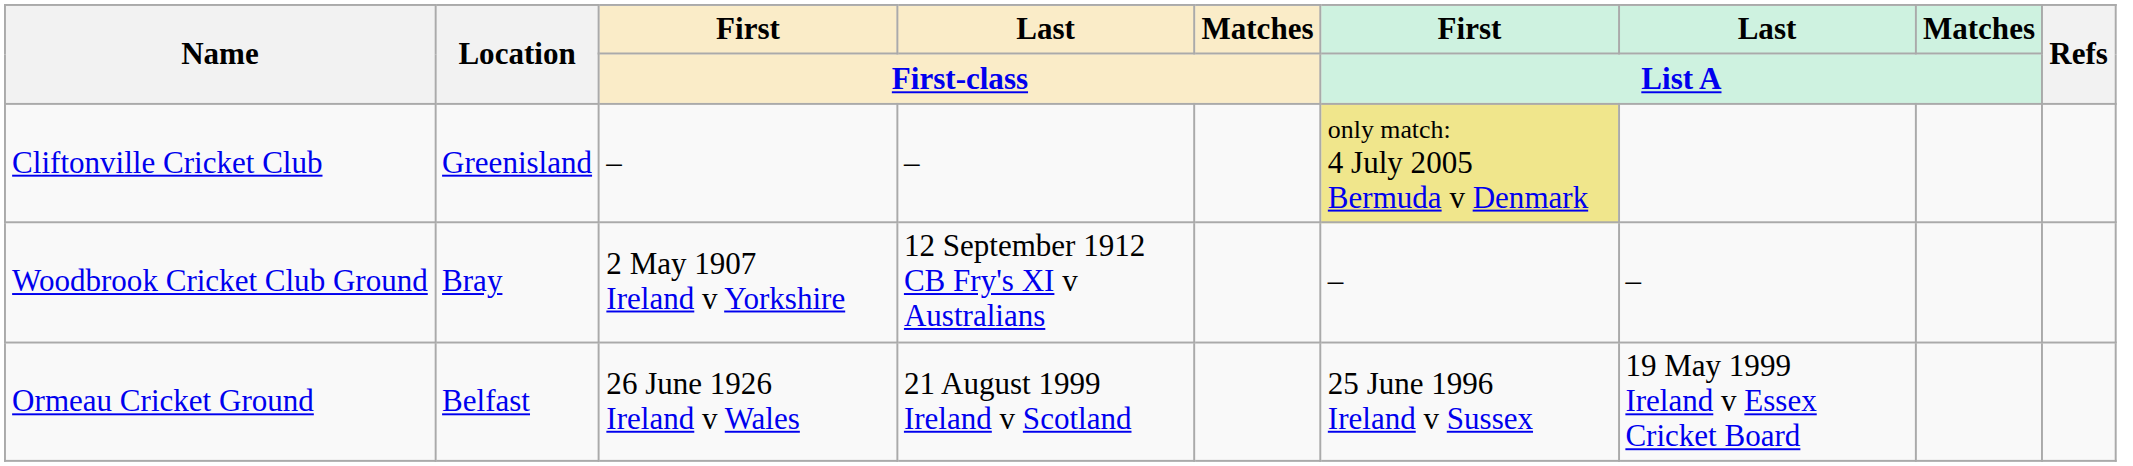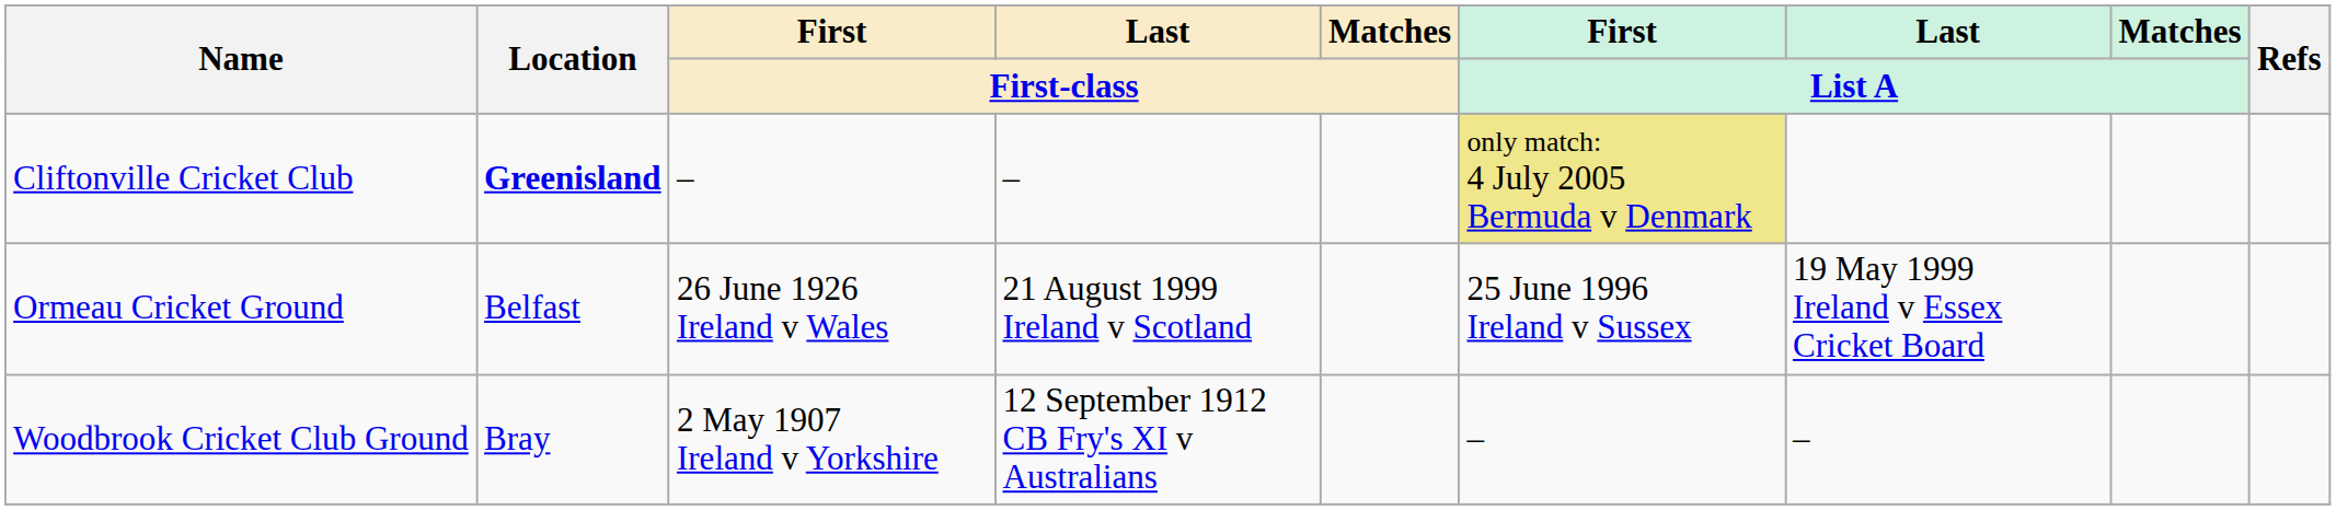Cliftonville Cricket Club | Location: normal -> bold
rows swapped: Ormeau Cricket Ground <-> Woodbrook Cricket Club Ground
